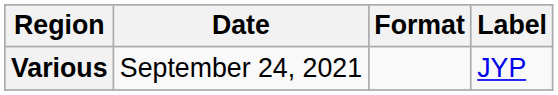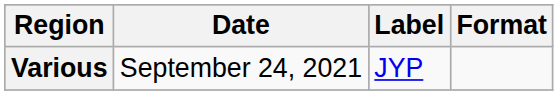columns swapped: Format <-> Label
